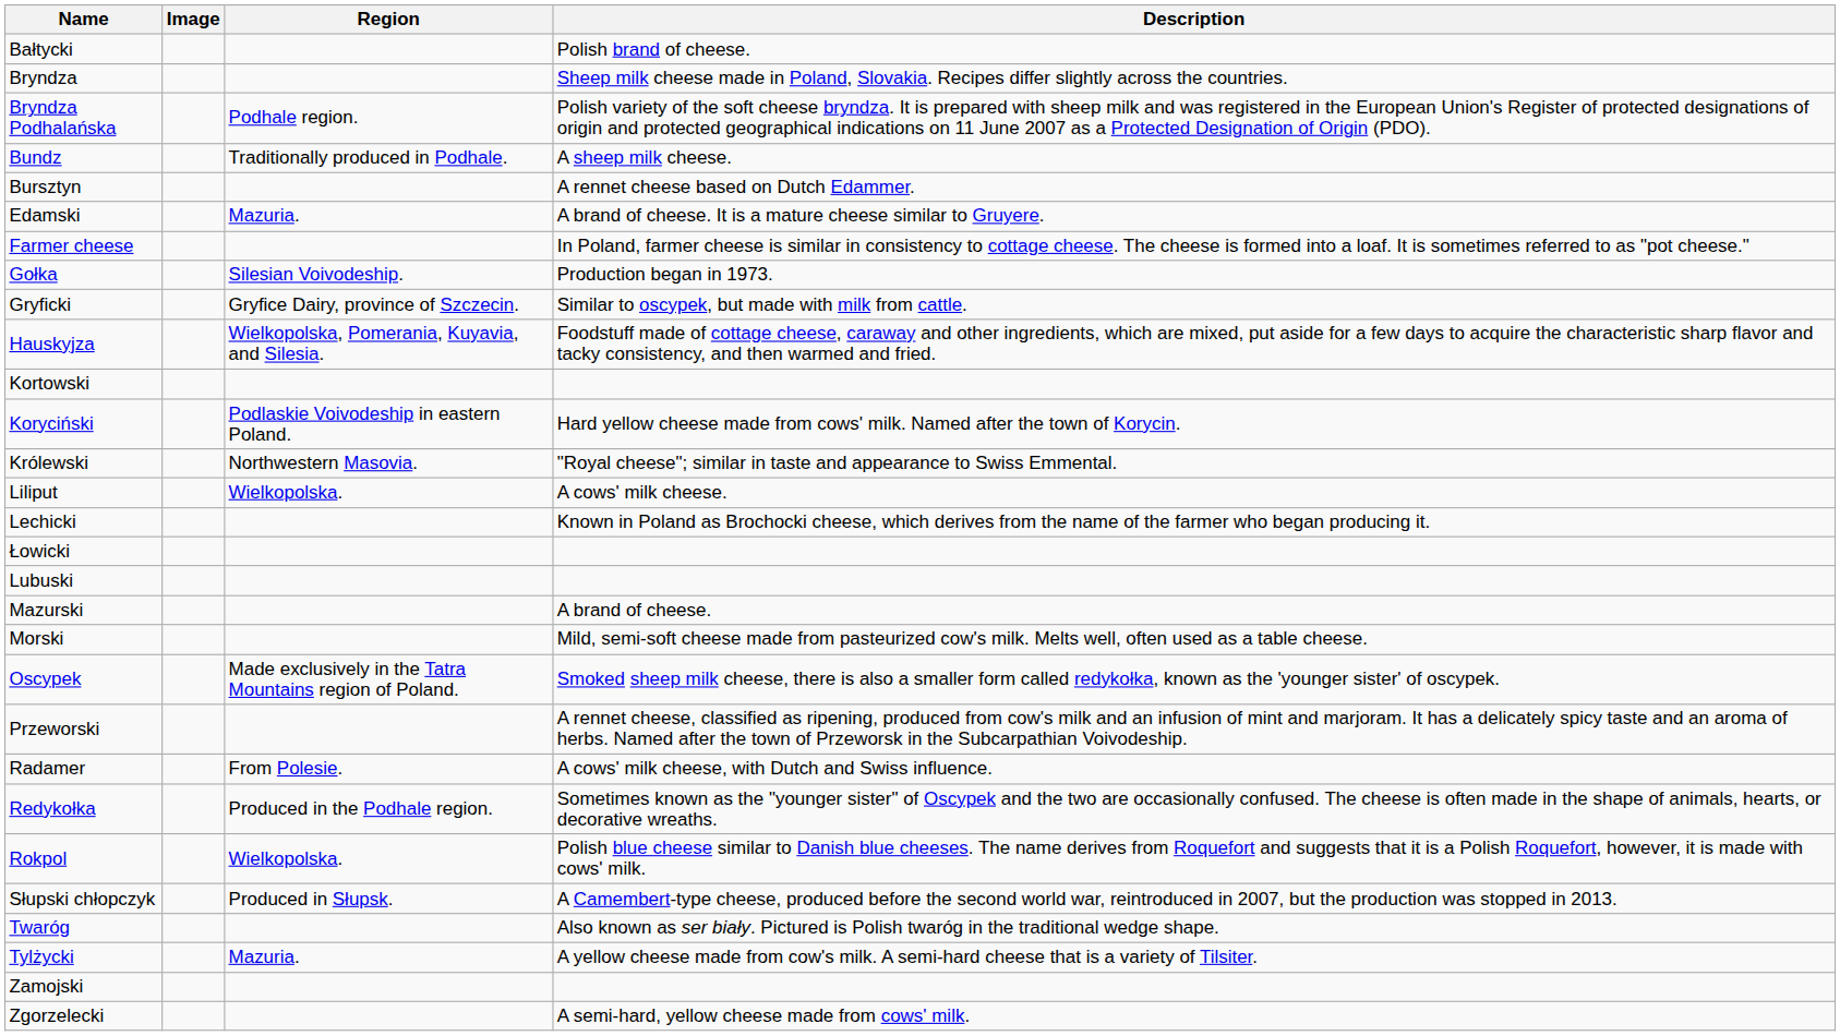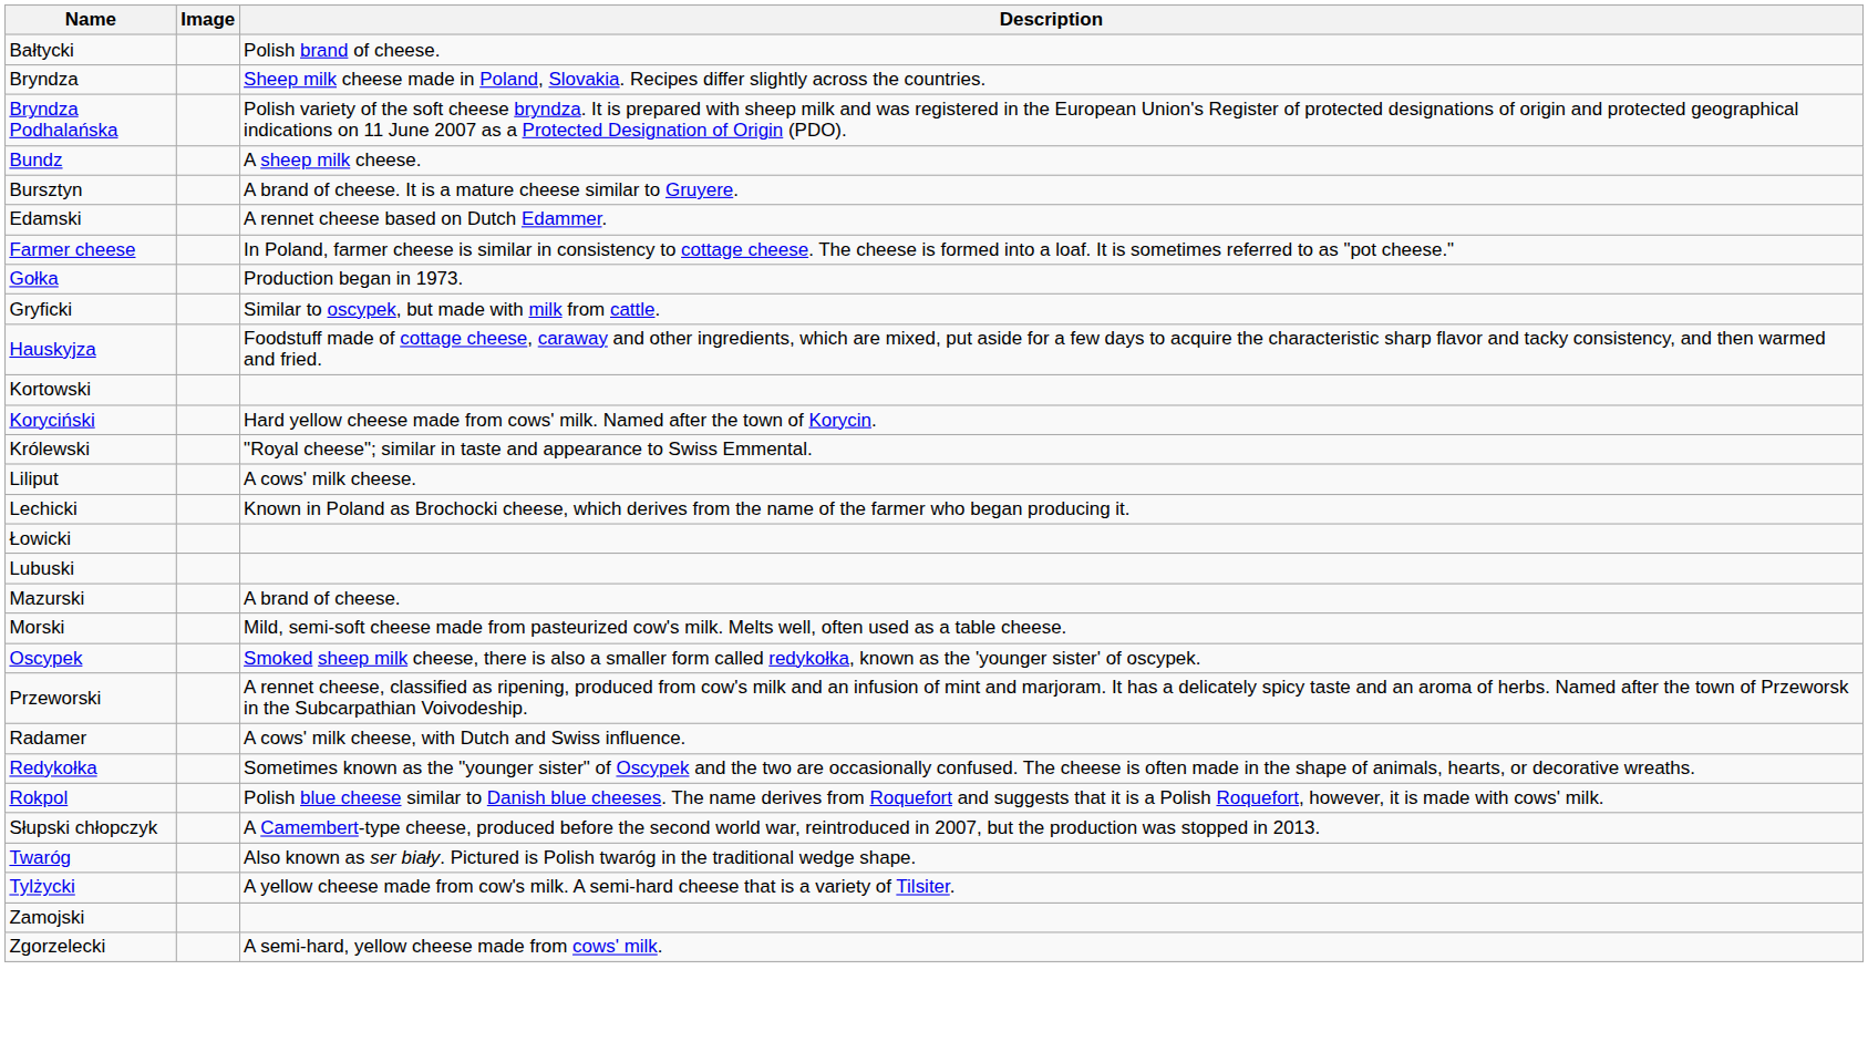- column: Region | Podhale region. | Traditionally produced in Podhale. | Mazuria. | Silesian Voivodeship. | Gryfice Dairy, province of Szczecin. | Wielkopolska, Pomerania, Kuyavia, and Silesia. | Podlaskie Voivodeship in eastern Poland. | Northwestern Masovia. | Wielkopolska. | Made exclusively in the Tatra Mountains region of Poland. | From Polesie. | Produced in the Podhale region. | Wielkopolska. | Produced in Słupsk. | Mazuria.
Bursztyn | Description: A rennet cheese based on Dutch Edammer. -> A brand of cheese. It is a mature cheese similar to Gruyere.
Edamski | Description: A brand of cheese. It is a mature cheese similar to Gruyere. -> A rennet cheese based on Dutch Edammer.
